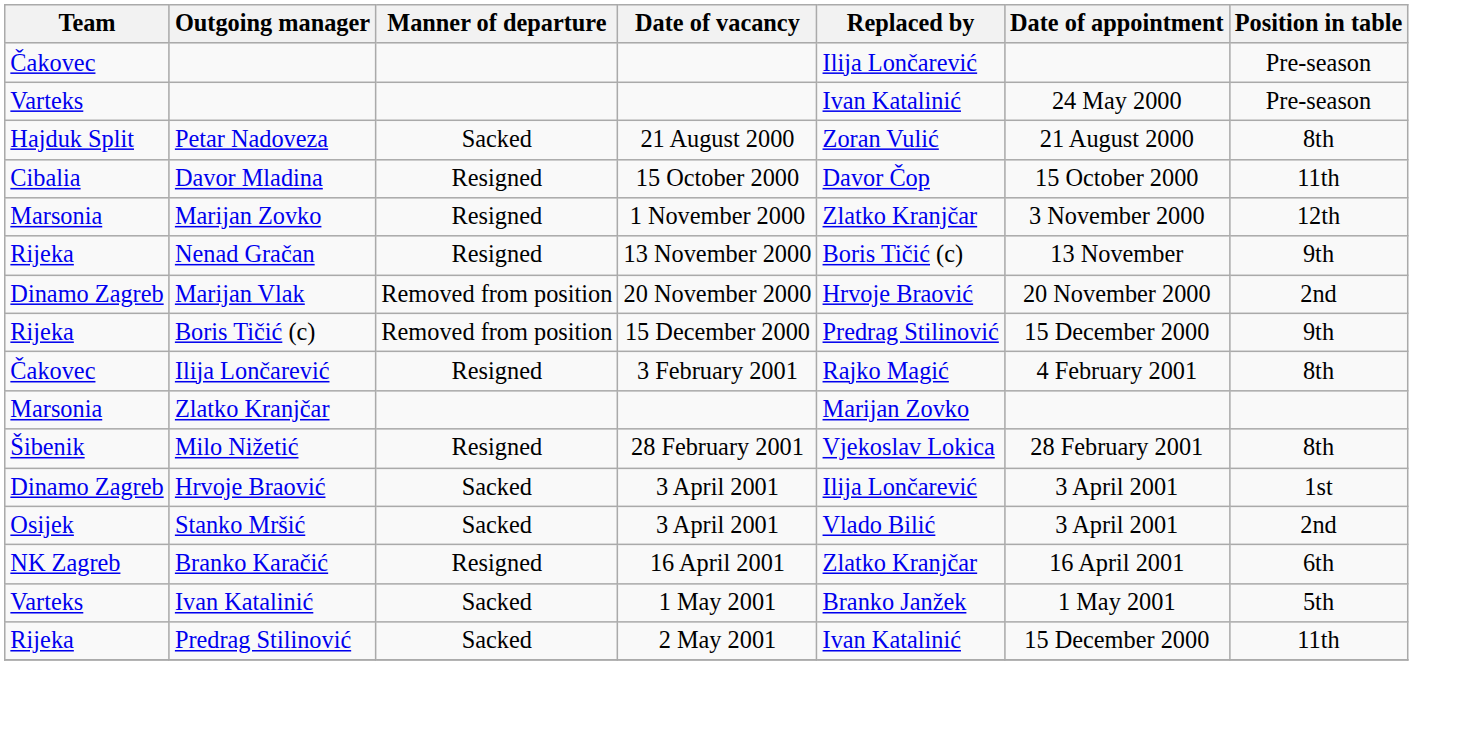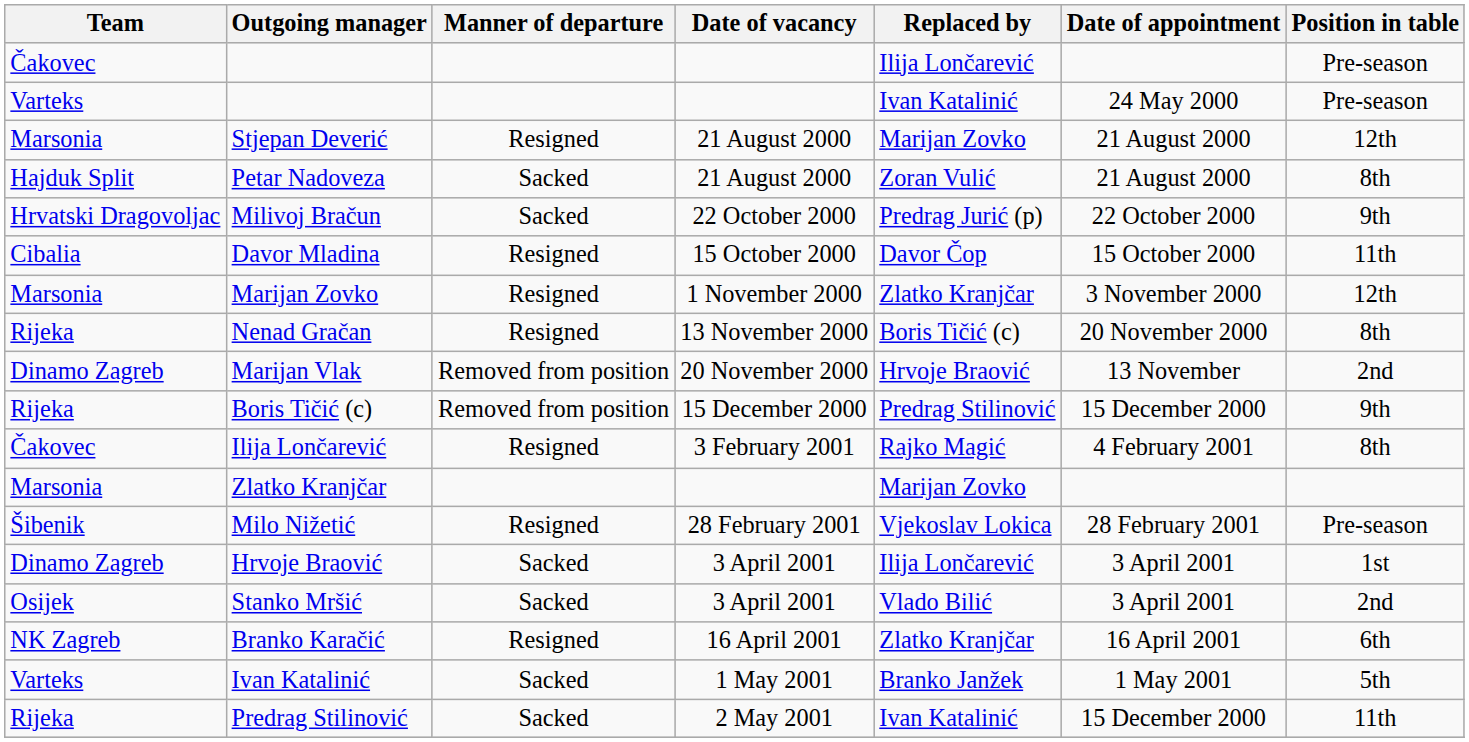+ row: Marsonia | Stjepan Deverić | Resigned | 21 August 2000 | Marijan Zovko | 21 August 2000 | 12th
+ row: Hrvatski Dragovoljac | Milivoj Bračun | Sacked | 22 October 2000 | Predrag Jurić (p) | 22 October 2000 | 9th
Nenad Gračan | Date of appointment: 13 November -> 20 November 2000
Nenad Gračan | Position in table: 9th -> 8th
Marijan Vlak | Date of appointment: 20 November 2000 -> 13 November
Milo Nižetić | Position in table: 8th -> Pre-season
